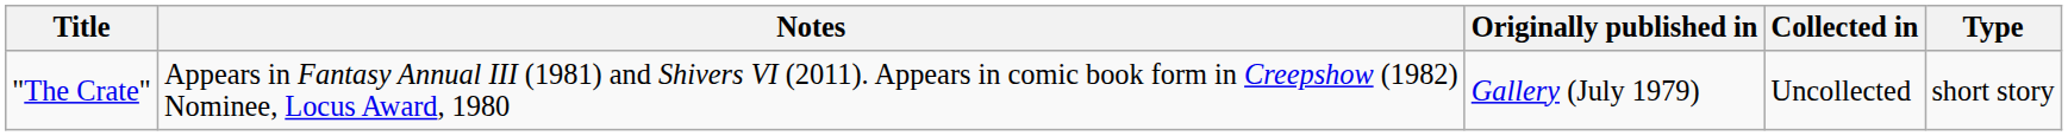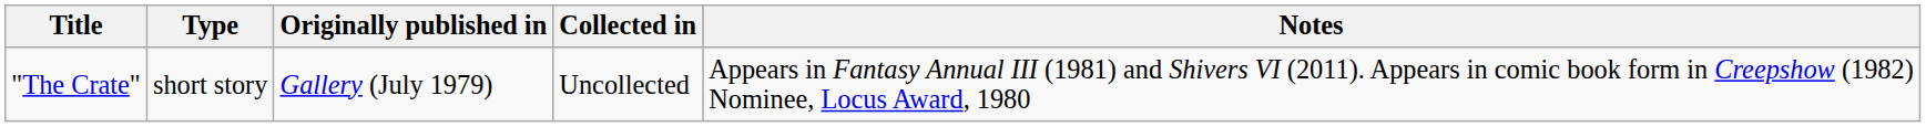columns swapped: Type <-> Notes
